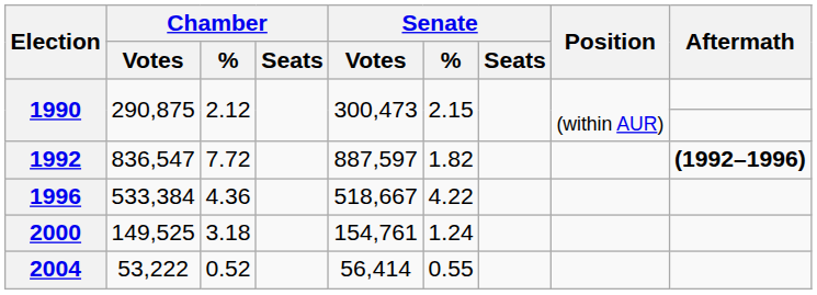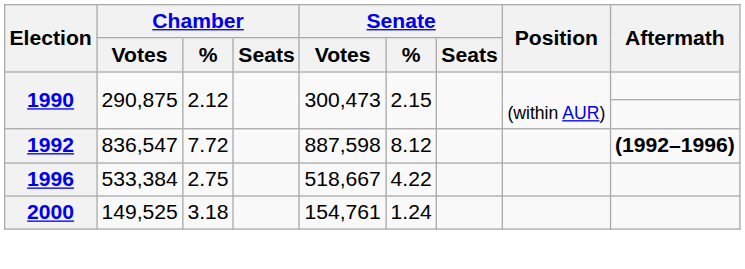1992 | Senate / Votes: 887,597 -> 887,598
1992 | Senate / %: 1.82 -> 8.12
1996 | Chamber / %: 4.36 -> 2.75
- row: 2004 | 53,222 | 0.52 | 56,414 | 0.55
